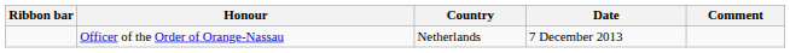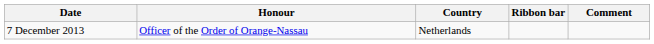columns swapped: Ribbon bar <-> Date
